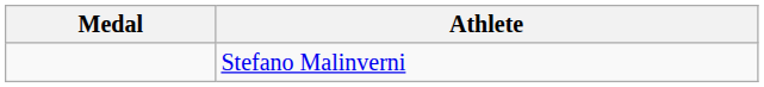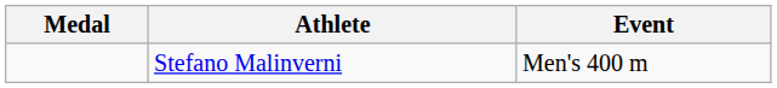+ column: Event | Men's 400 m
